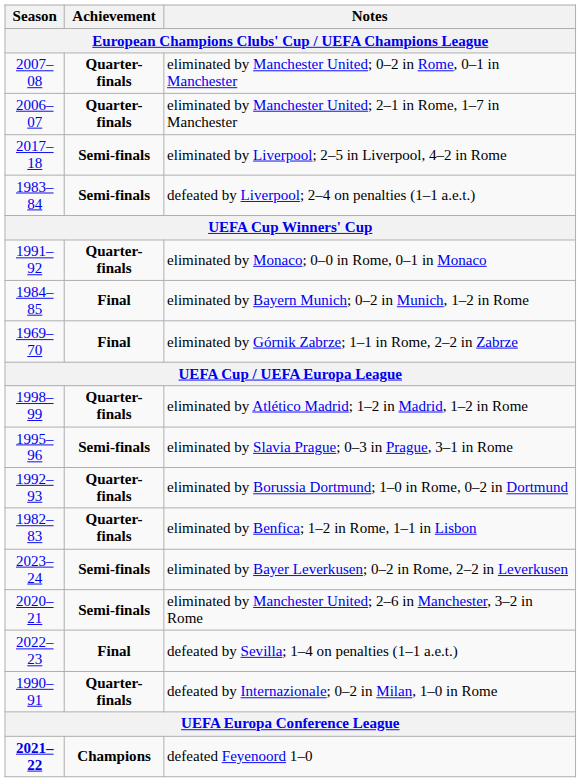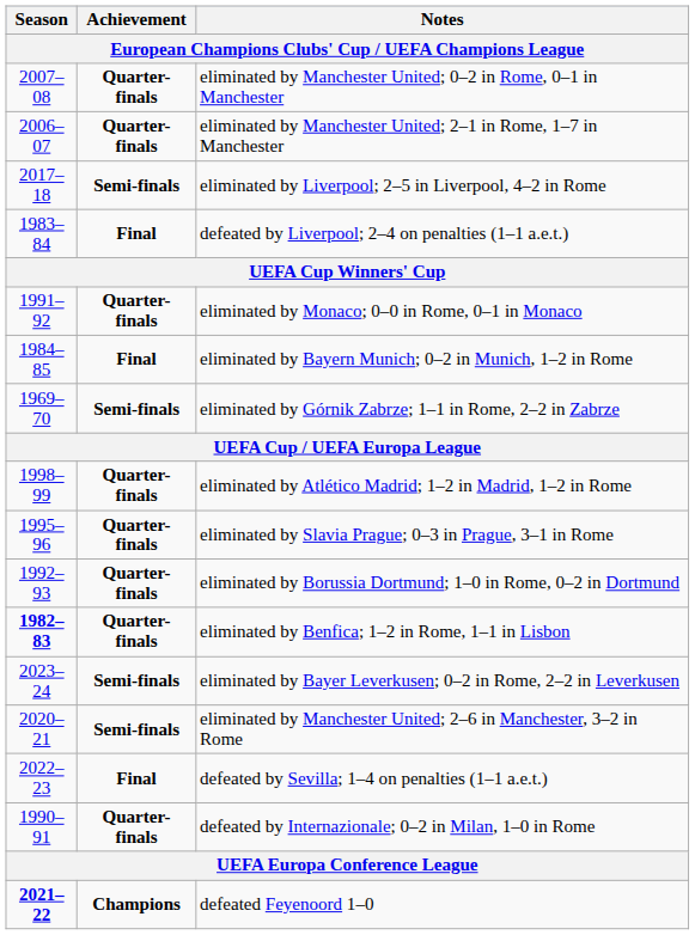defeated by Liverpool; 2–4 on penalties (1–1 a.e.t.) | Achievement: Semi-finals -> Final
eliminated by Górnik Zabrze; 1–1 in Rome, 2–2 in Zabrze | Achievement: Final -> Semi-finals
eliminated by Slavia Prague; 0–3 in Prague, 3–1 in Rome | Achievement: Semi-finals -> Quarter-finals
eliminated by Benfica; 1–2 in Rome, 1–1 in Lisbon | Season: normal -> bold
